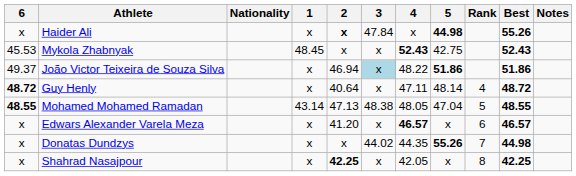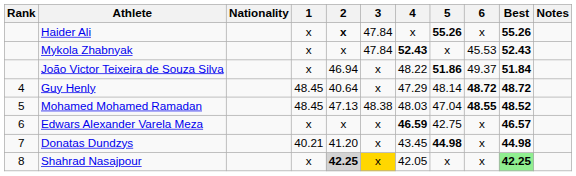columns swapped: Rank <-> 6
Haider Ali | 5: 44.98 -> 55.26
Mykola Zhabnyak | 1: 48.45 -> x
Mykola Zhabnyak | 3: x -> 47.84
Mykola Zhabnyak | 5: 42.75 -> x
João Victor Teixeira de Souza Silva | 3: lightblue background -> no background
João Victor Teixeira de Souza Silva | Best: 51.86 -> 51.84
Guy Henly | 1: x -> 48.45
Guy Henly | 4: 47.11 -> 47.29
Mohamed Mohamed Ramadan | 1: 43.14 -> 48.45
Mohamed Mohamed Ramadan | 4: 48.05 -> 48.03
Mohamed Mohamed Ramadan | Best: 48.55 -> 48.52
Edwars Alexander Varela Meza | 2: 41.20 -> x
Edwars Alexander Varela Meza | 4: 46.57 -> 46.59
Edwars Alexander Varela Meza | 5: x -> 42.75
Donatas Dundzys | 1: x -> 40.21
Donatas Dundzys | 2: x -> 41.20
Donatas Dundzys | 3: 44.02 -> x
Donatas Dundzys | 4: 44.35 -> 43.45
Donatas Dundzys | 5: 55.26 -> 44.98
Shahrad Nasajpour | 2: no background -> lightgrey background
Shahrad Nasajpour | 3: no background -> gold background
Shahrad Nasajpour | Best: no background -> lightgreen background
